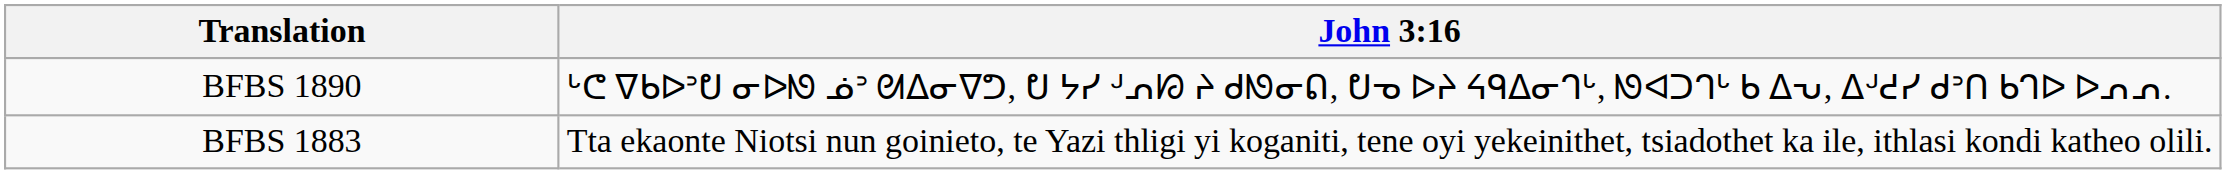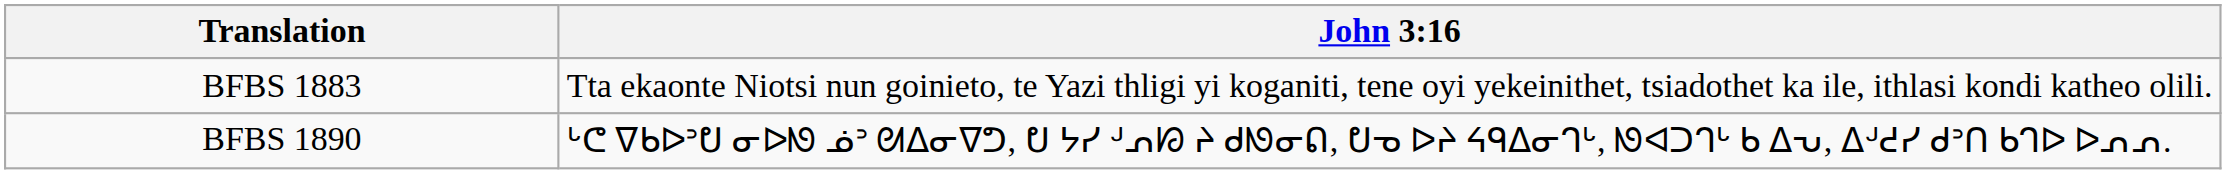rows swapped: BFBS 1883 <-> BFBS 1890
